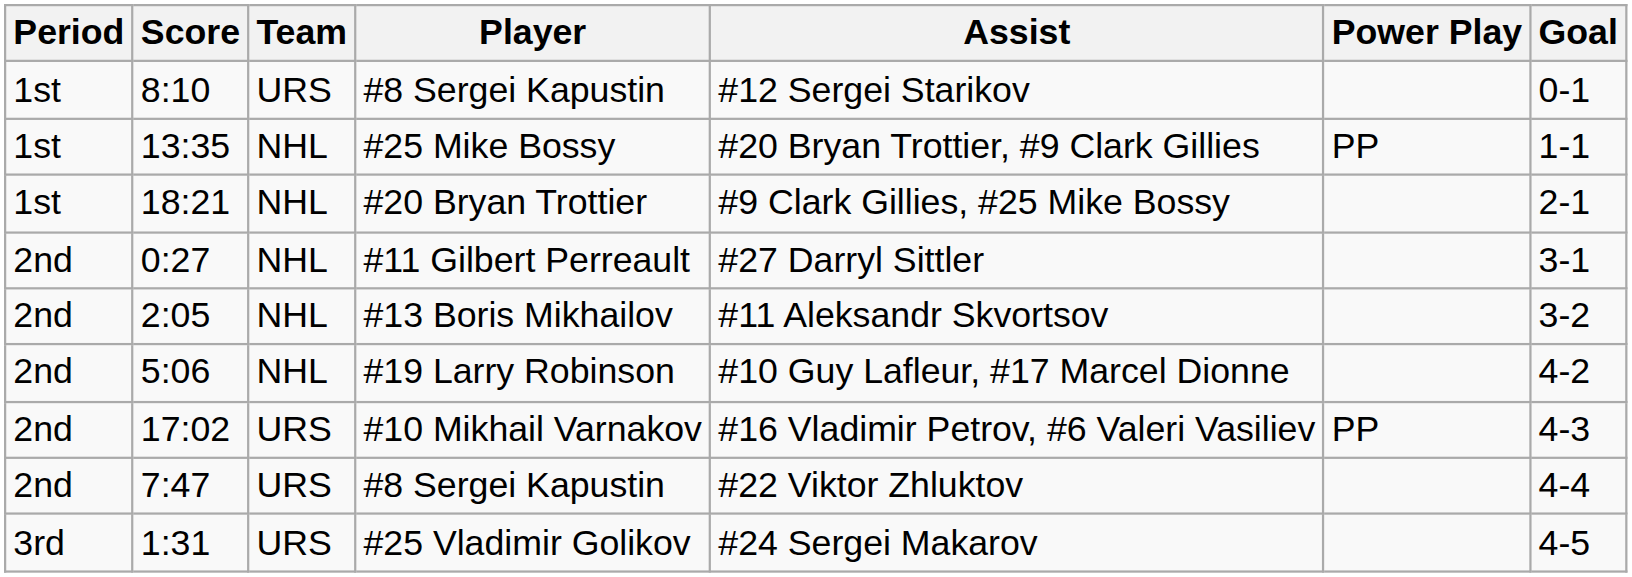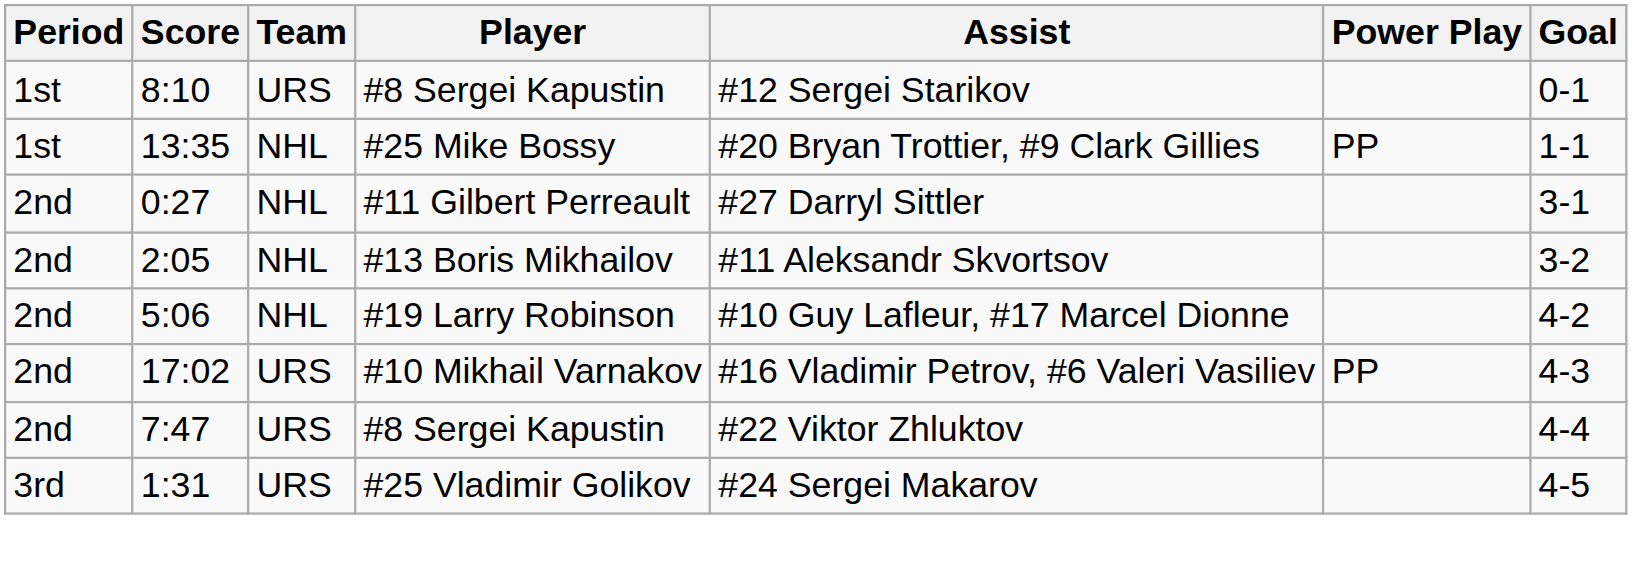- row: 1st | 18:21 | NHL | #20 Bryan Trottier | #9 Clark Gillies, #25 Mike Bossy | 2-1
